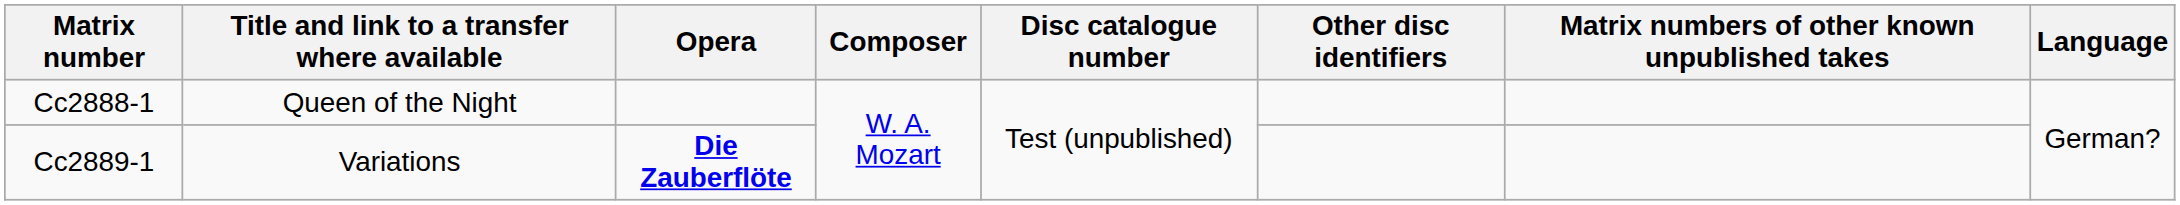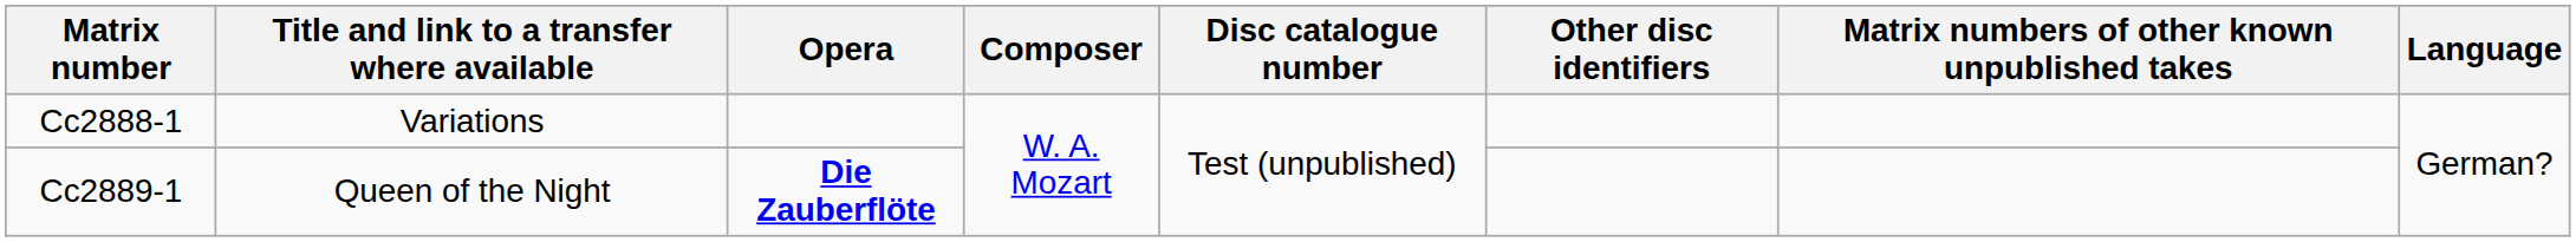Cc2888-1 | Title and link to a transfer where available: Queen of the Night -> Variations
Cc2889-1 | Title and link to a transfer where available: Variations -> Queen of the Night
